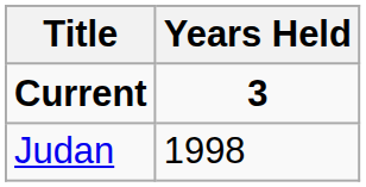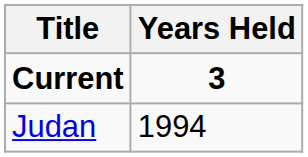Judan | Years Held: 1998 -> 1994
